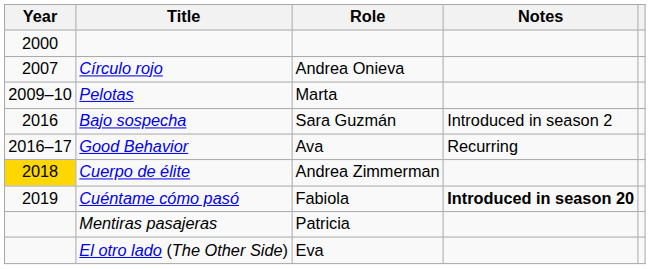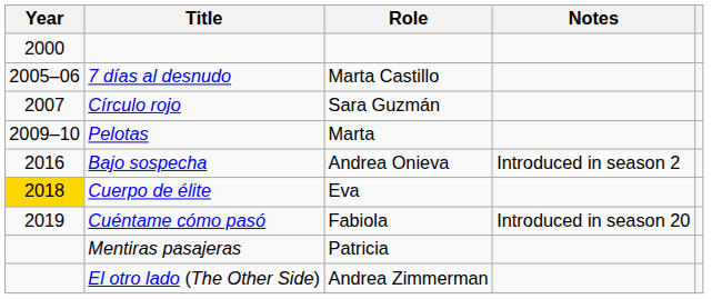+ row: 2005–06 | 7 días al desnudo | Marta Castillo
Círculo rojo | Role: Andrea Onieva -> Sara Guzmán
Bajo sospecha | Role: Sara Guzmán -> Andrea Onieva
- row: 2016–17 | Good Behavior | Ava | Recurring
Cuerpo de élite | Role: Andrea Zimmerman -> Eva
Cuéntame cómo pasó | Notes: bold -> normal
El otro lado (The Other Side) | Role: Eva -> Andrea Zimmerman
